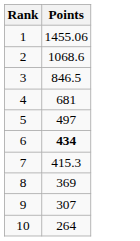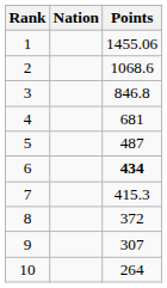+ column: Nation
3 | Points: 846.5 -> 846.8
5 | Points: 497 -> 487
8 | Points: 369 -> 372
